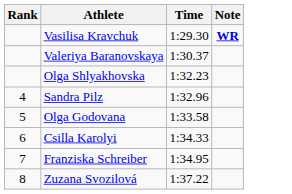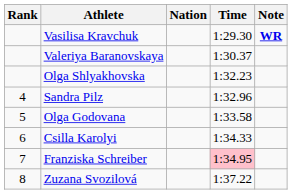+ column: Nation
Franziska Schreiber | Time: no background -> pink background
